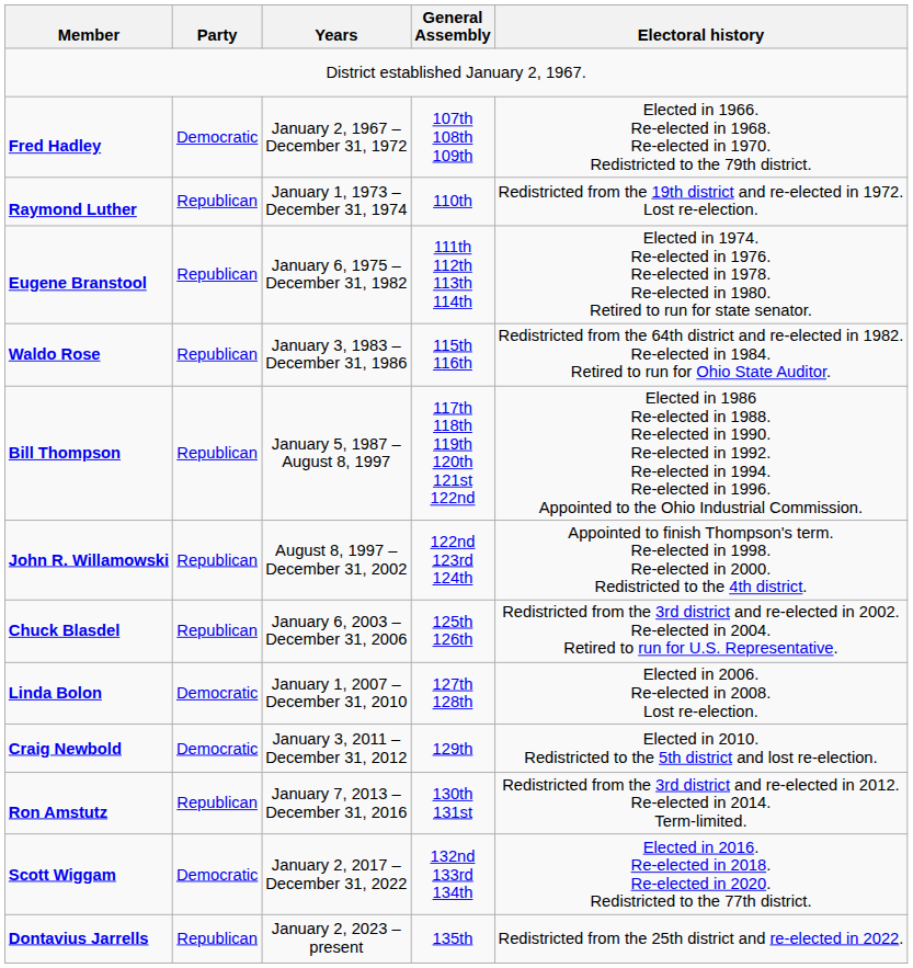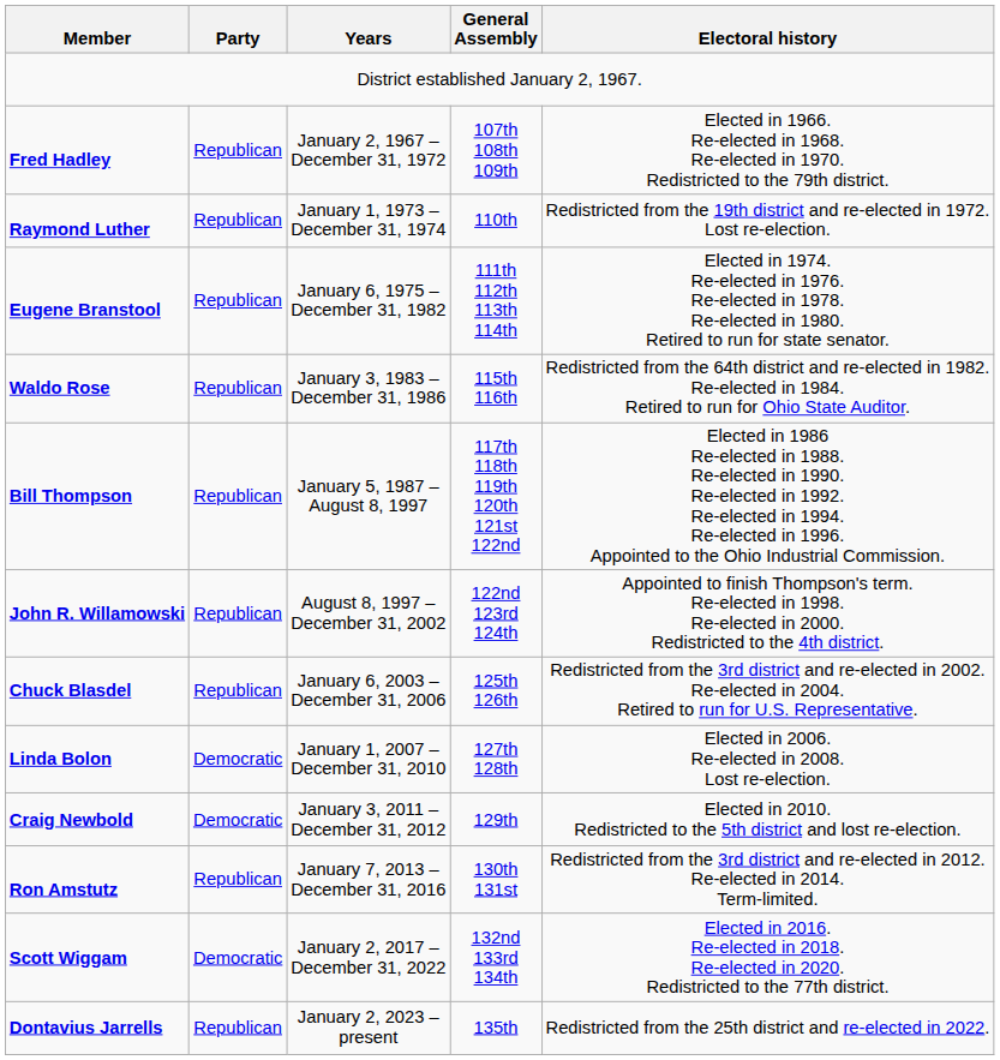Fred Hadley | Party: Democratic -> Republican
